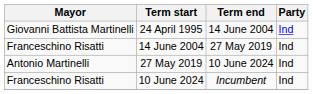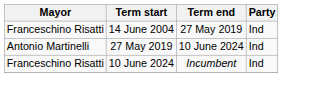- row: Giovanni Battista Martinelli | 24 April 1995 | 14 June 2004 | Ind
